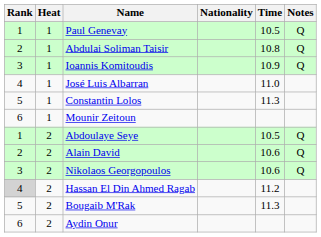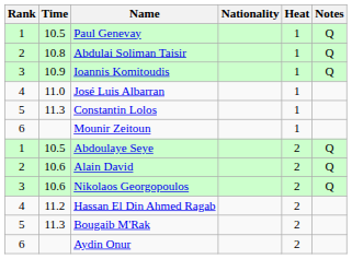columns swapped: Heat <-> Time
Hassan El Din Ahmed Ragab | Rank: lightgrey background -> no background
